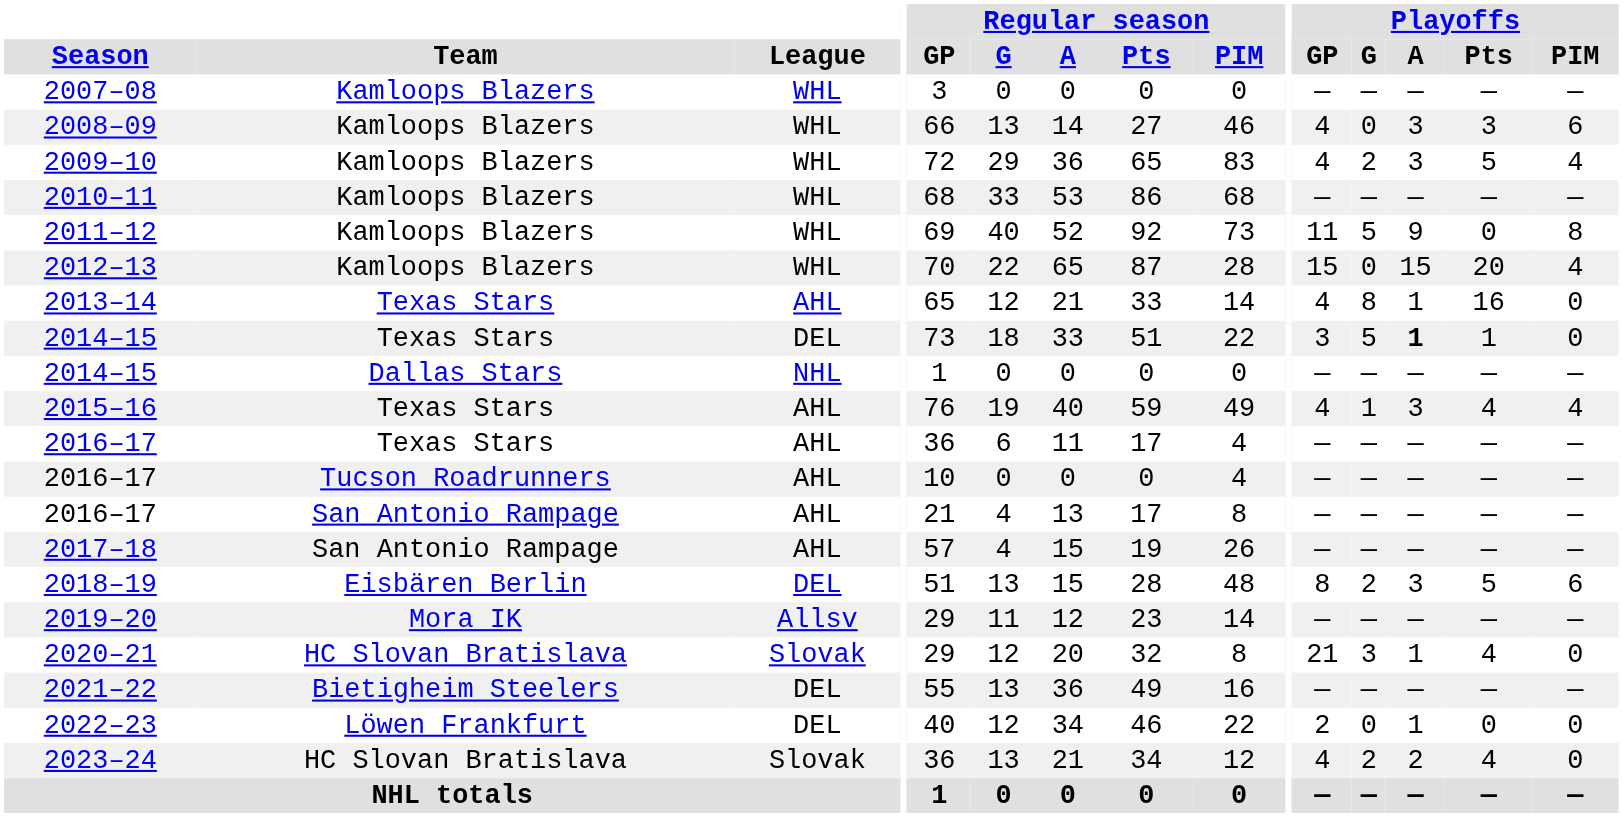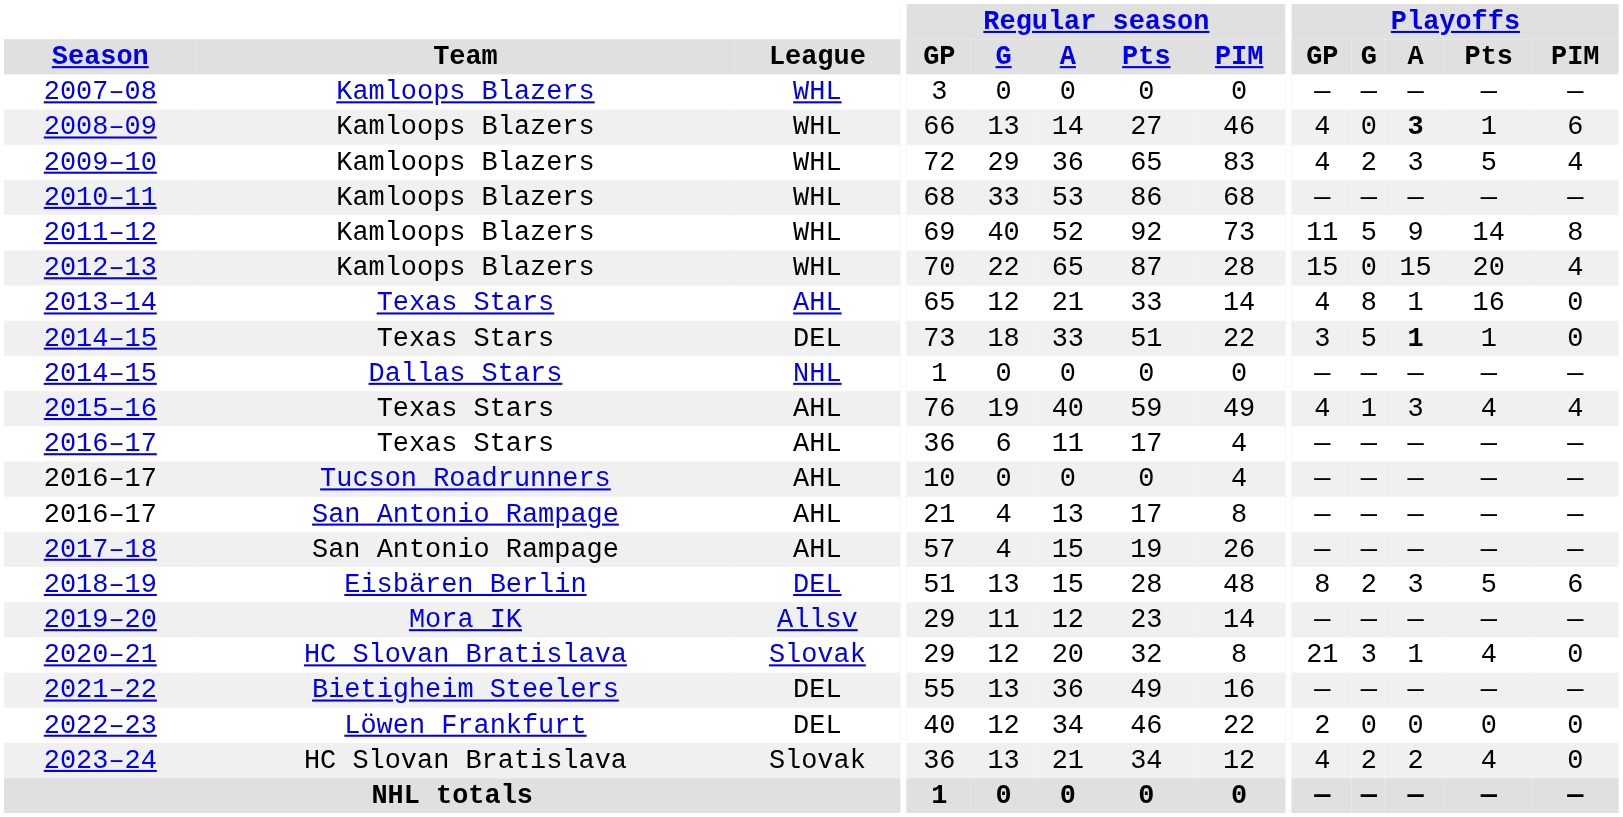2008–09 | Playoffs / A: normal -> bold
2008–09 | Playoffs / Pts: 3 -> 1
2011–12 | Playoffs / Pts: 0 -> 14
2022–23 | Playoffs / A: 1 -> 0
